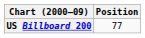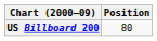US Billboard 200 | Position: 77 -> 80
